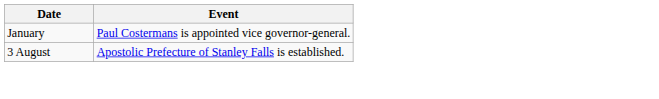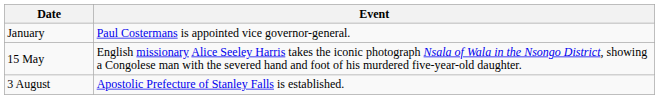+ row: 15 May | English missionary Alice Seeley Harris takes the iconic photograph Nsala of Wala in the Nsongo District, showing a Congolese man with the severed hand and foot of his murdered five-year-old daughter.
